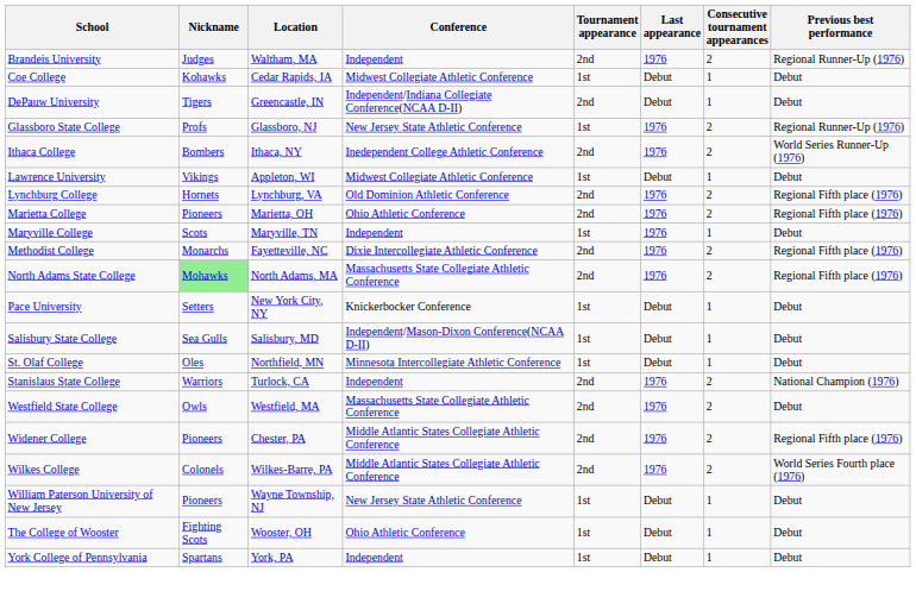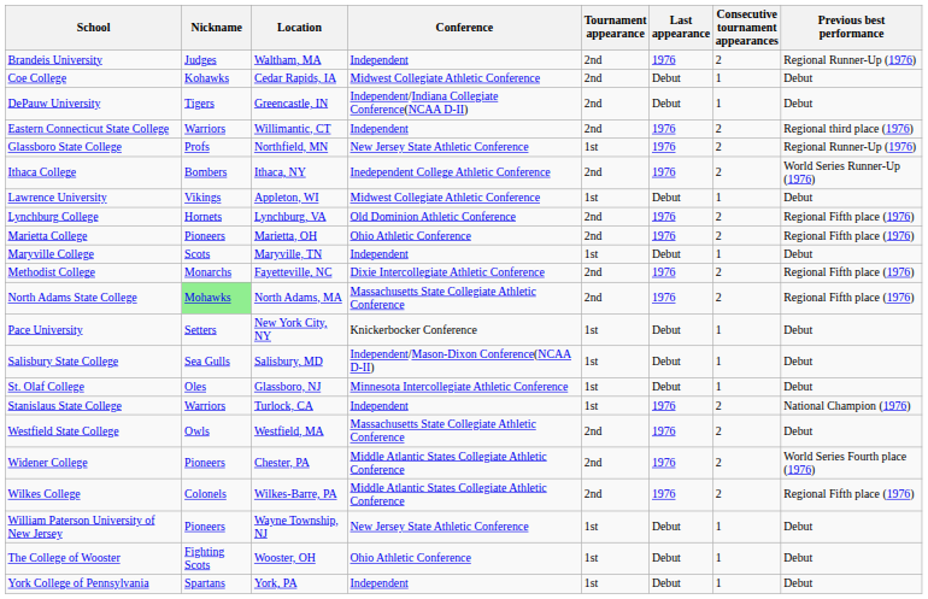Coe College | Tournament appearance: 1st -> 2nd
+ row: Eastern Connecticut State College | Warriors | Willimantic, CT | Independent | 2nd | 1976 | 2 | Regional third place (1976)
Glassboro State College | Location: Glassboro, NJ -> Northfield, MN
Maryville College | Last appearance: 1976 -> Debut
St. Olaf College | Location: Northfield, MN -> Glassboro, NJ
Stanislaus State College | Tournament appearance: 2nd -> 1st
Widener College | Previous best performance: Regional Fifth place (1976) -> World Series Fourth place (1976)
Wilkes College | Previous best performance: World Series Fourth place (1976) -> Regional Fifth place (1976)
